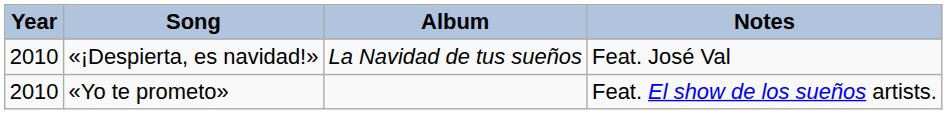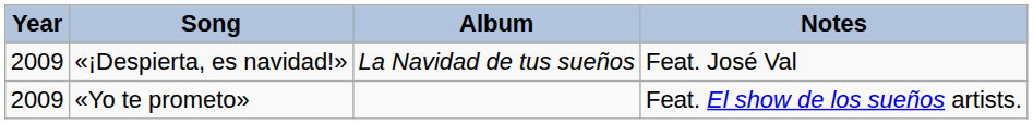«¡Despierta, es navidad!» | Year: 2010 -> 2009
«Yo te prometo» | Year: 2010 -> 2009
